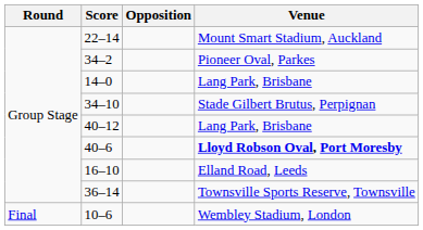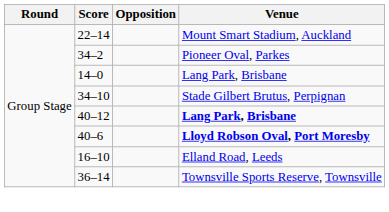40–12 | Venue: normal -> bold
- row: Final | 10–6 | Wembley Stadium, London
